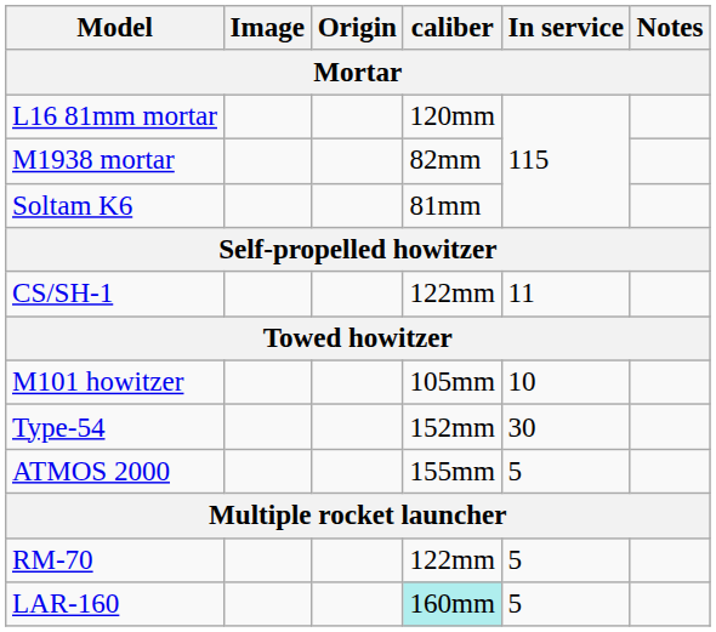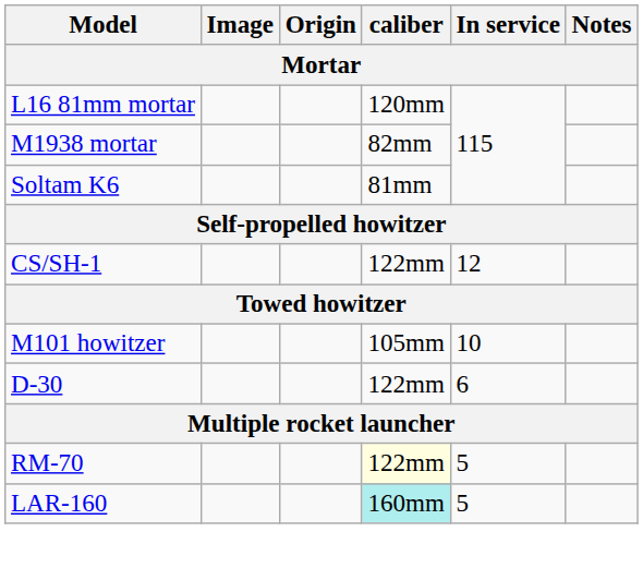CS/SH-1 | In service: 11 -> 12
+ row: D-30 | 122mm | 6
- row: Type-54 | 152mm | 30
- row: ATMOS 2000 | 155mm | 5
RM-70 | caliber: no background -> lightyellow background
